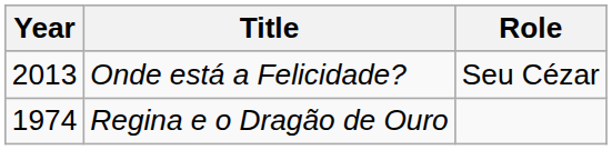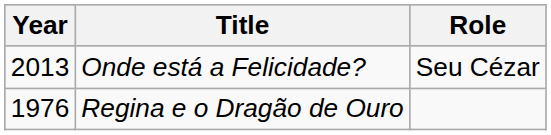Regina e o Dragão de Ouro | Year: 1974 -> 1976
